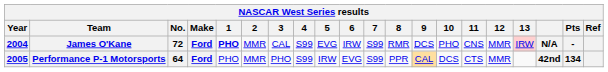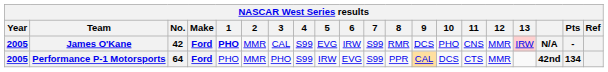James O'Kane | Year: 2004 -> 2005
James O'Kane | No.: 72 -> 42
